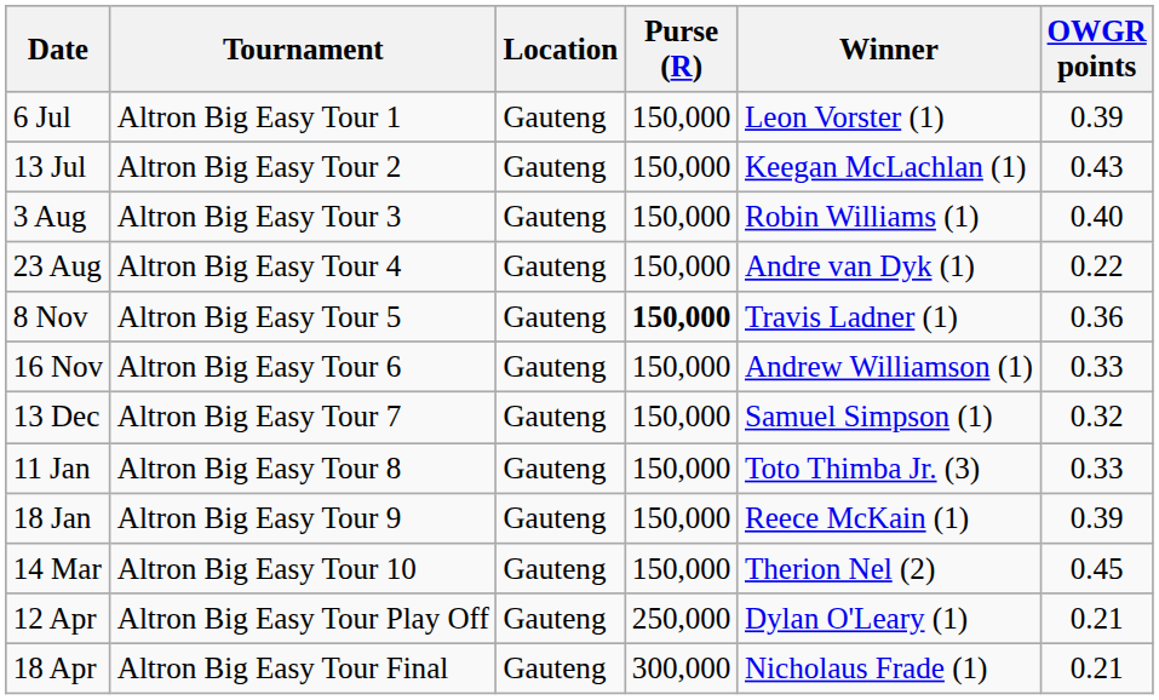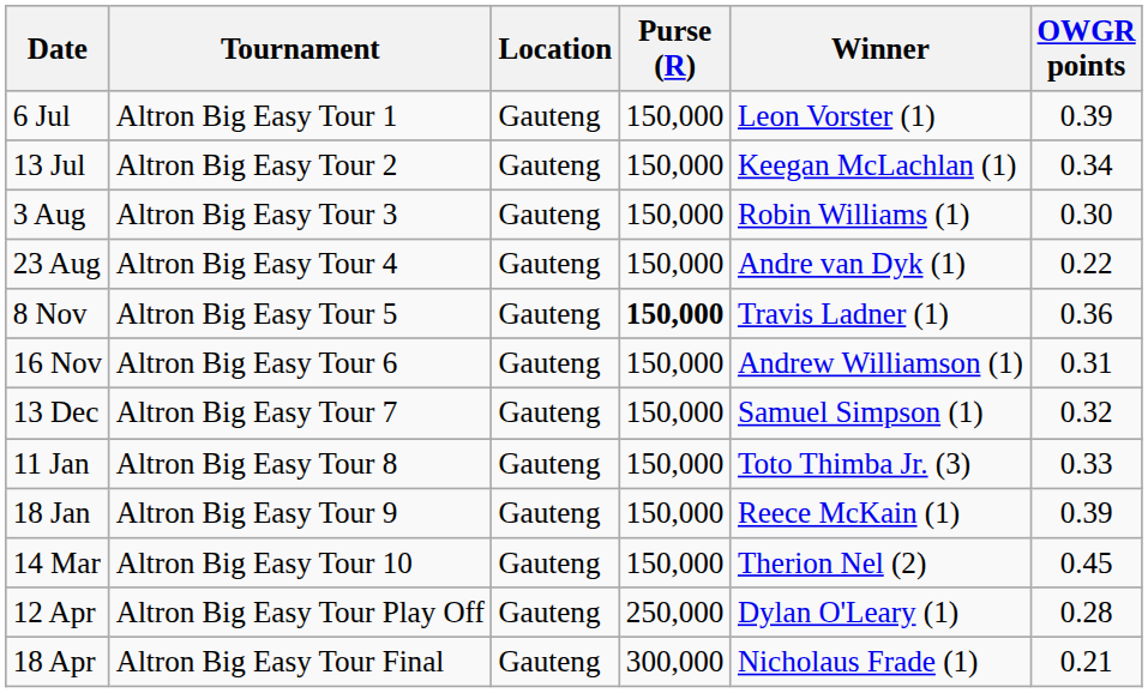13 Jul | OWGR points: 0.43 -> 0.34
3 Aug | OWGR points: 0.40 -> 0.30
16 Nov | OWGR points: 0.33 -> 0.31
12 Apr | OWGR points: 0.21 -> 0.28
